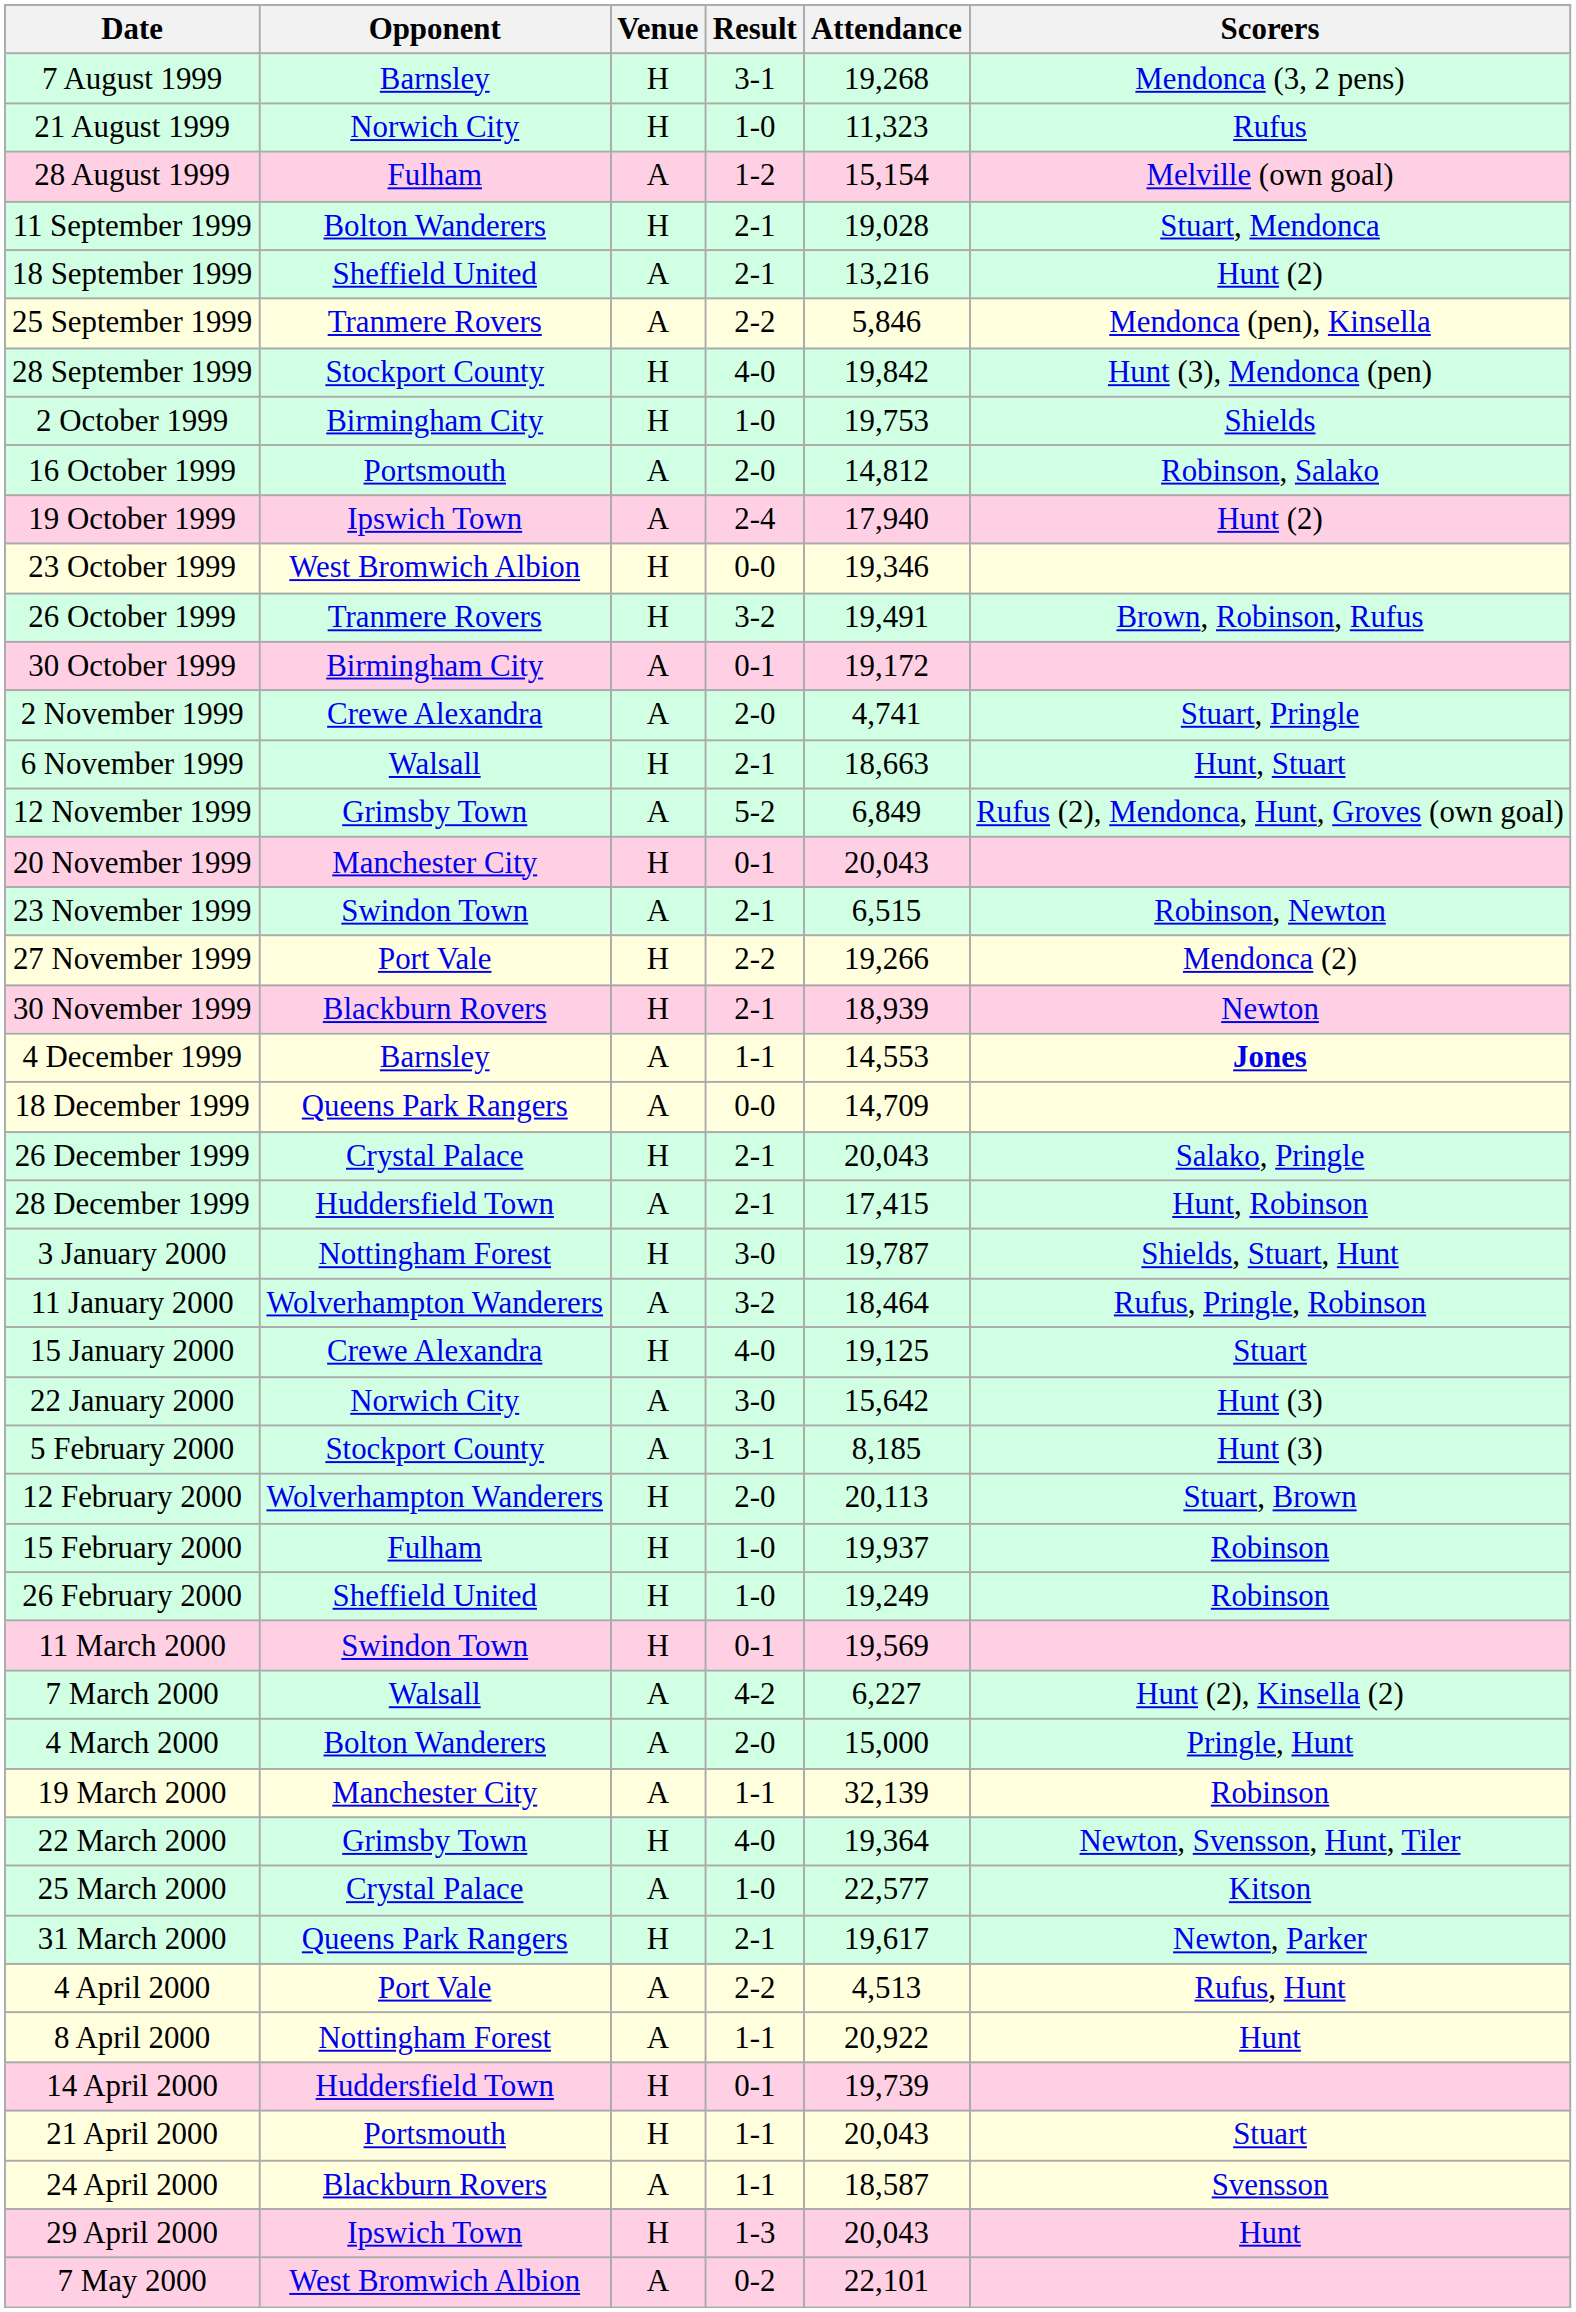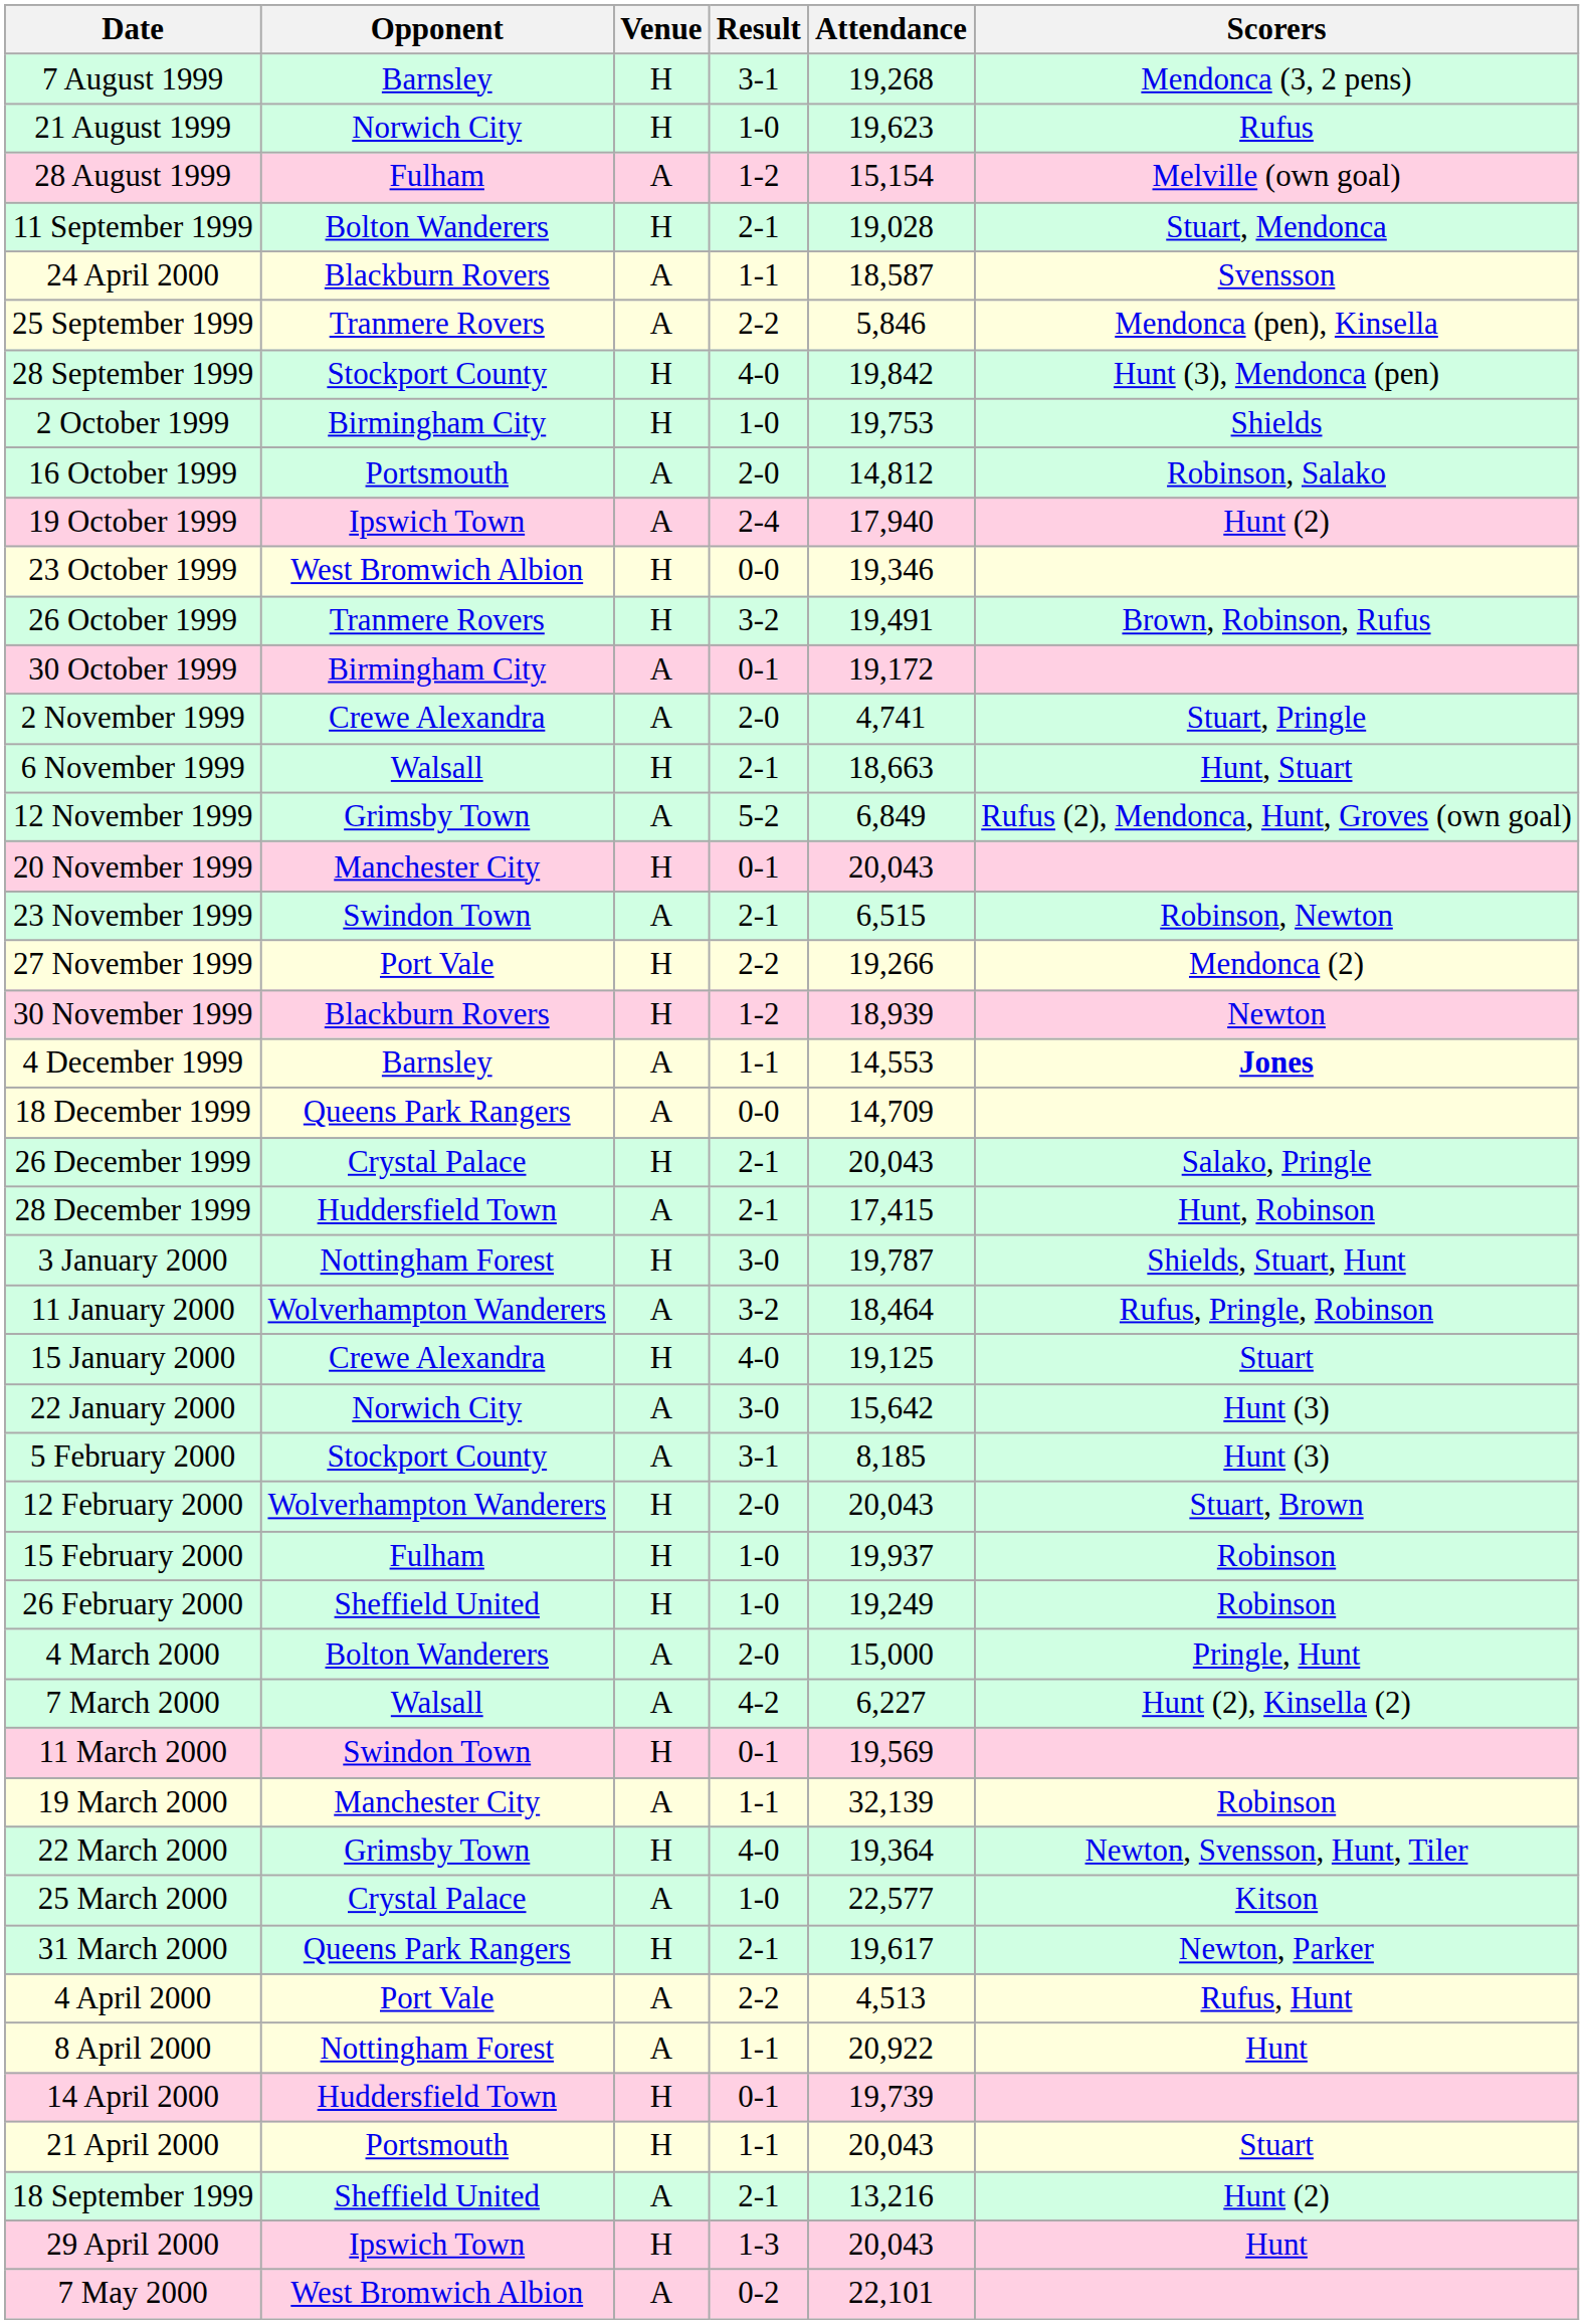21 August 1999 | Attendance: 11,323 -> 19,623
rows swapped: 18 September 1999 <-> 24 April 2000
30 November 1999 | Result: 2-1 -> 1-2
12 February 2000 | Attendance: 20,113 -> 20,043
rows swapped: 4 March 2000 <-> 11 March 2000
